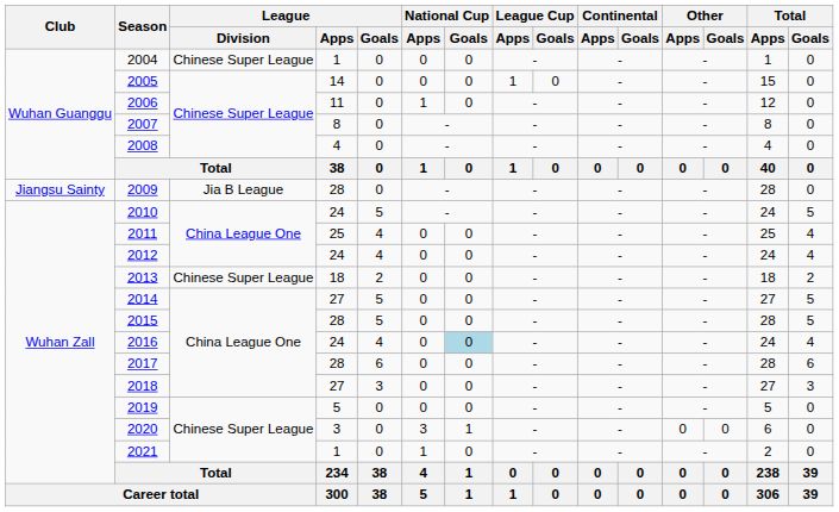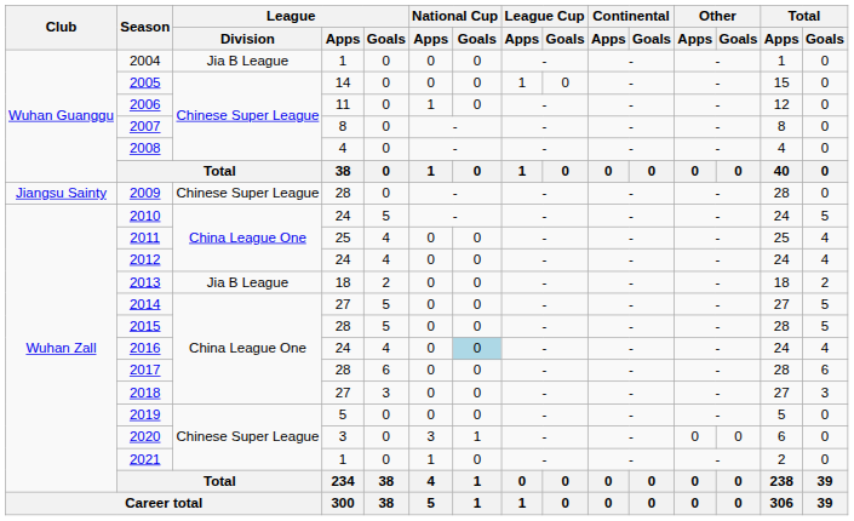2004 | League / Division: Chinese Super League -> Jia B League
2009 | League / Division: Jia B League -> Chinese Super League
2013 | League / Division: Chinese Super League -> Jia B League
